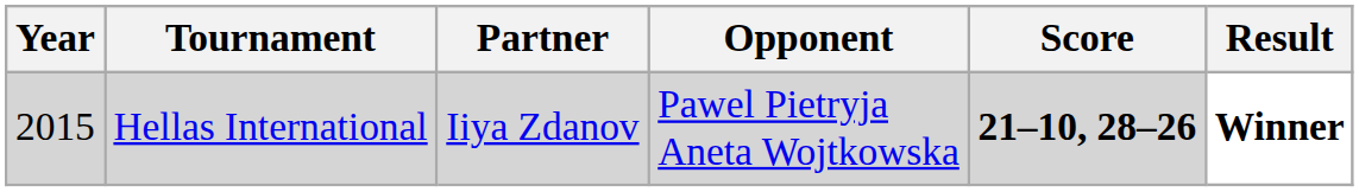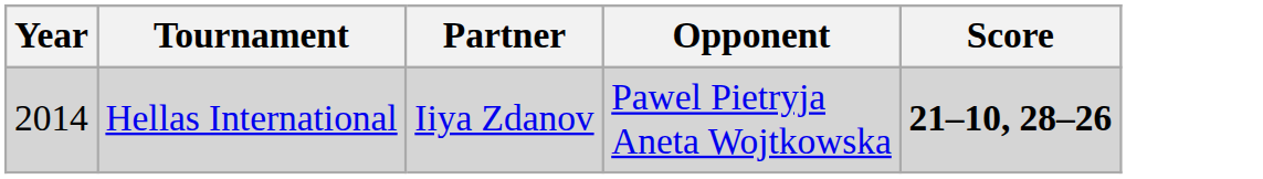- column: Result | Winner
Hellas International | Year: 2015 -> 2014
